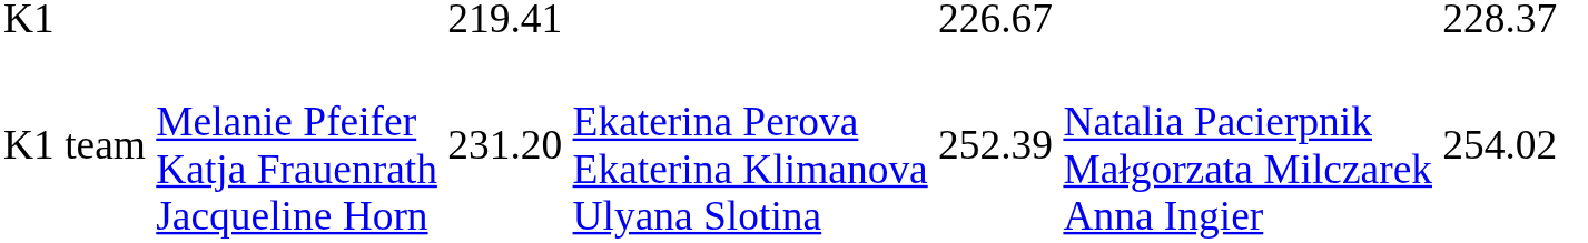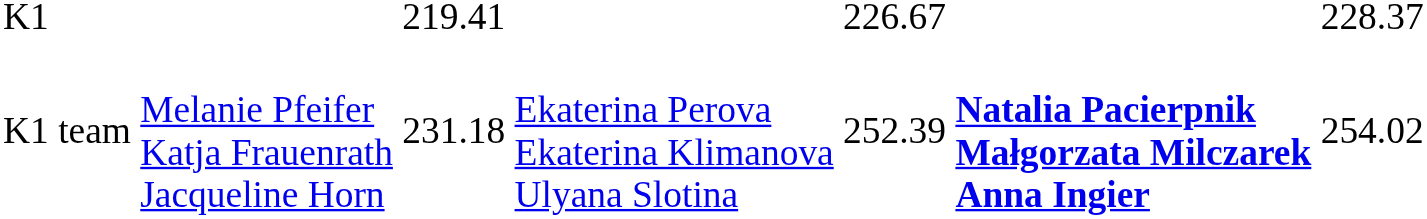K1 team | column 3: 231.20 -> 231.18
K1 team | column 6: normal -> bold
